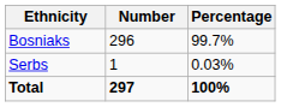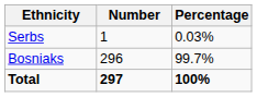rows swapped: Bosniaks <-> Serbs
